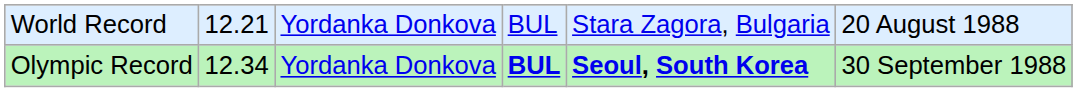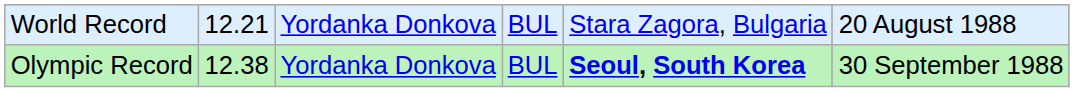Olympic Record | column 2: 12.34 -> 12.38
Olympic Record | column 4: bold -> normal
